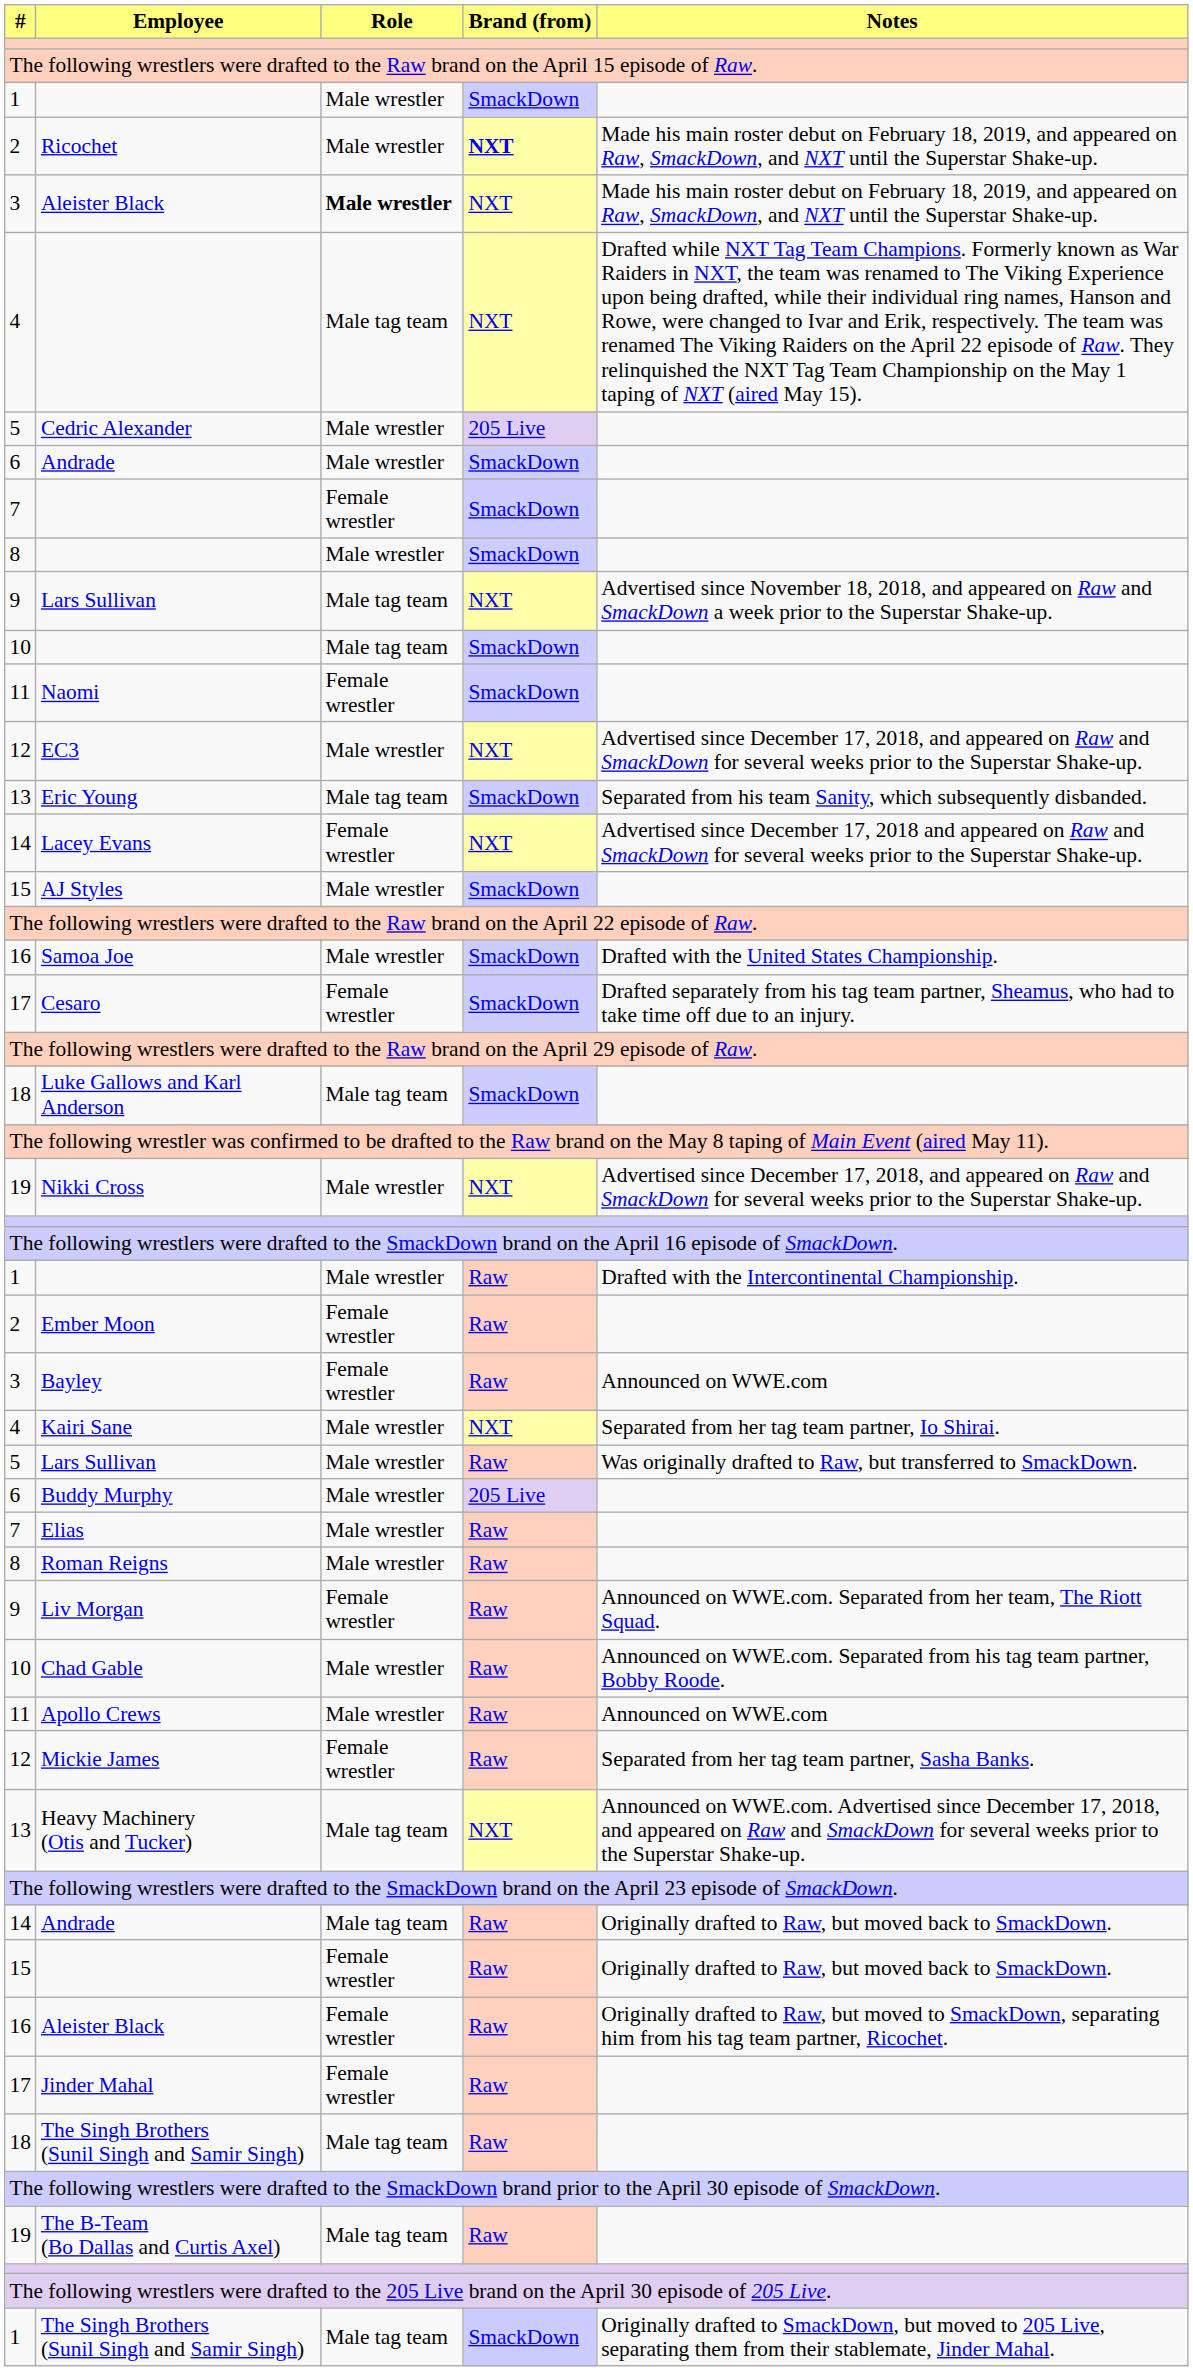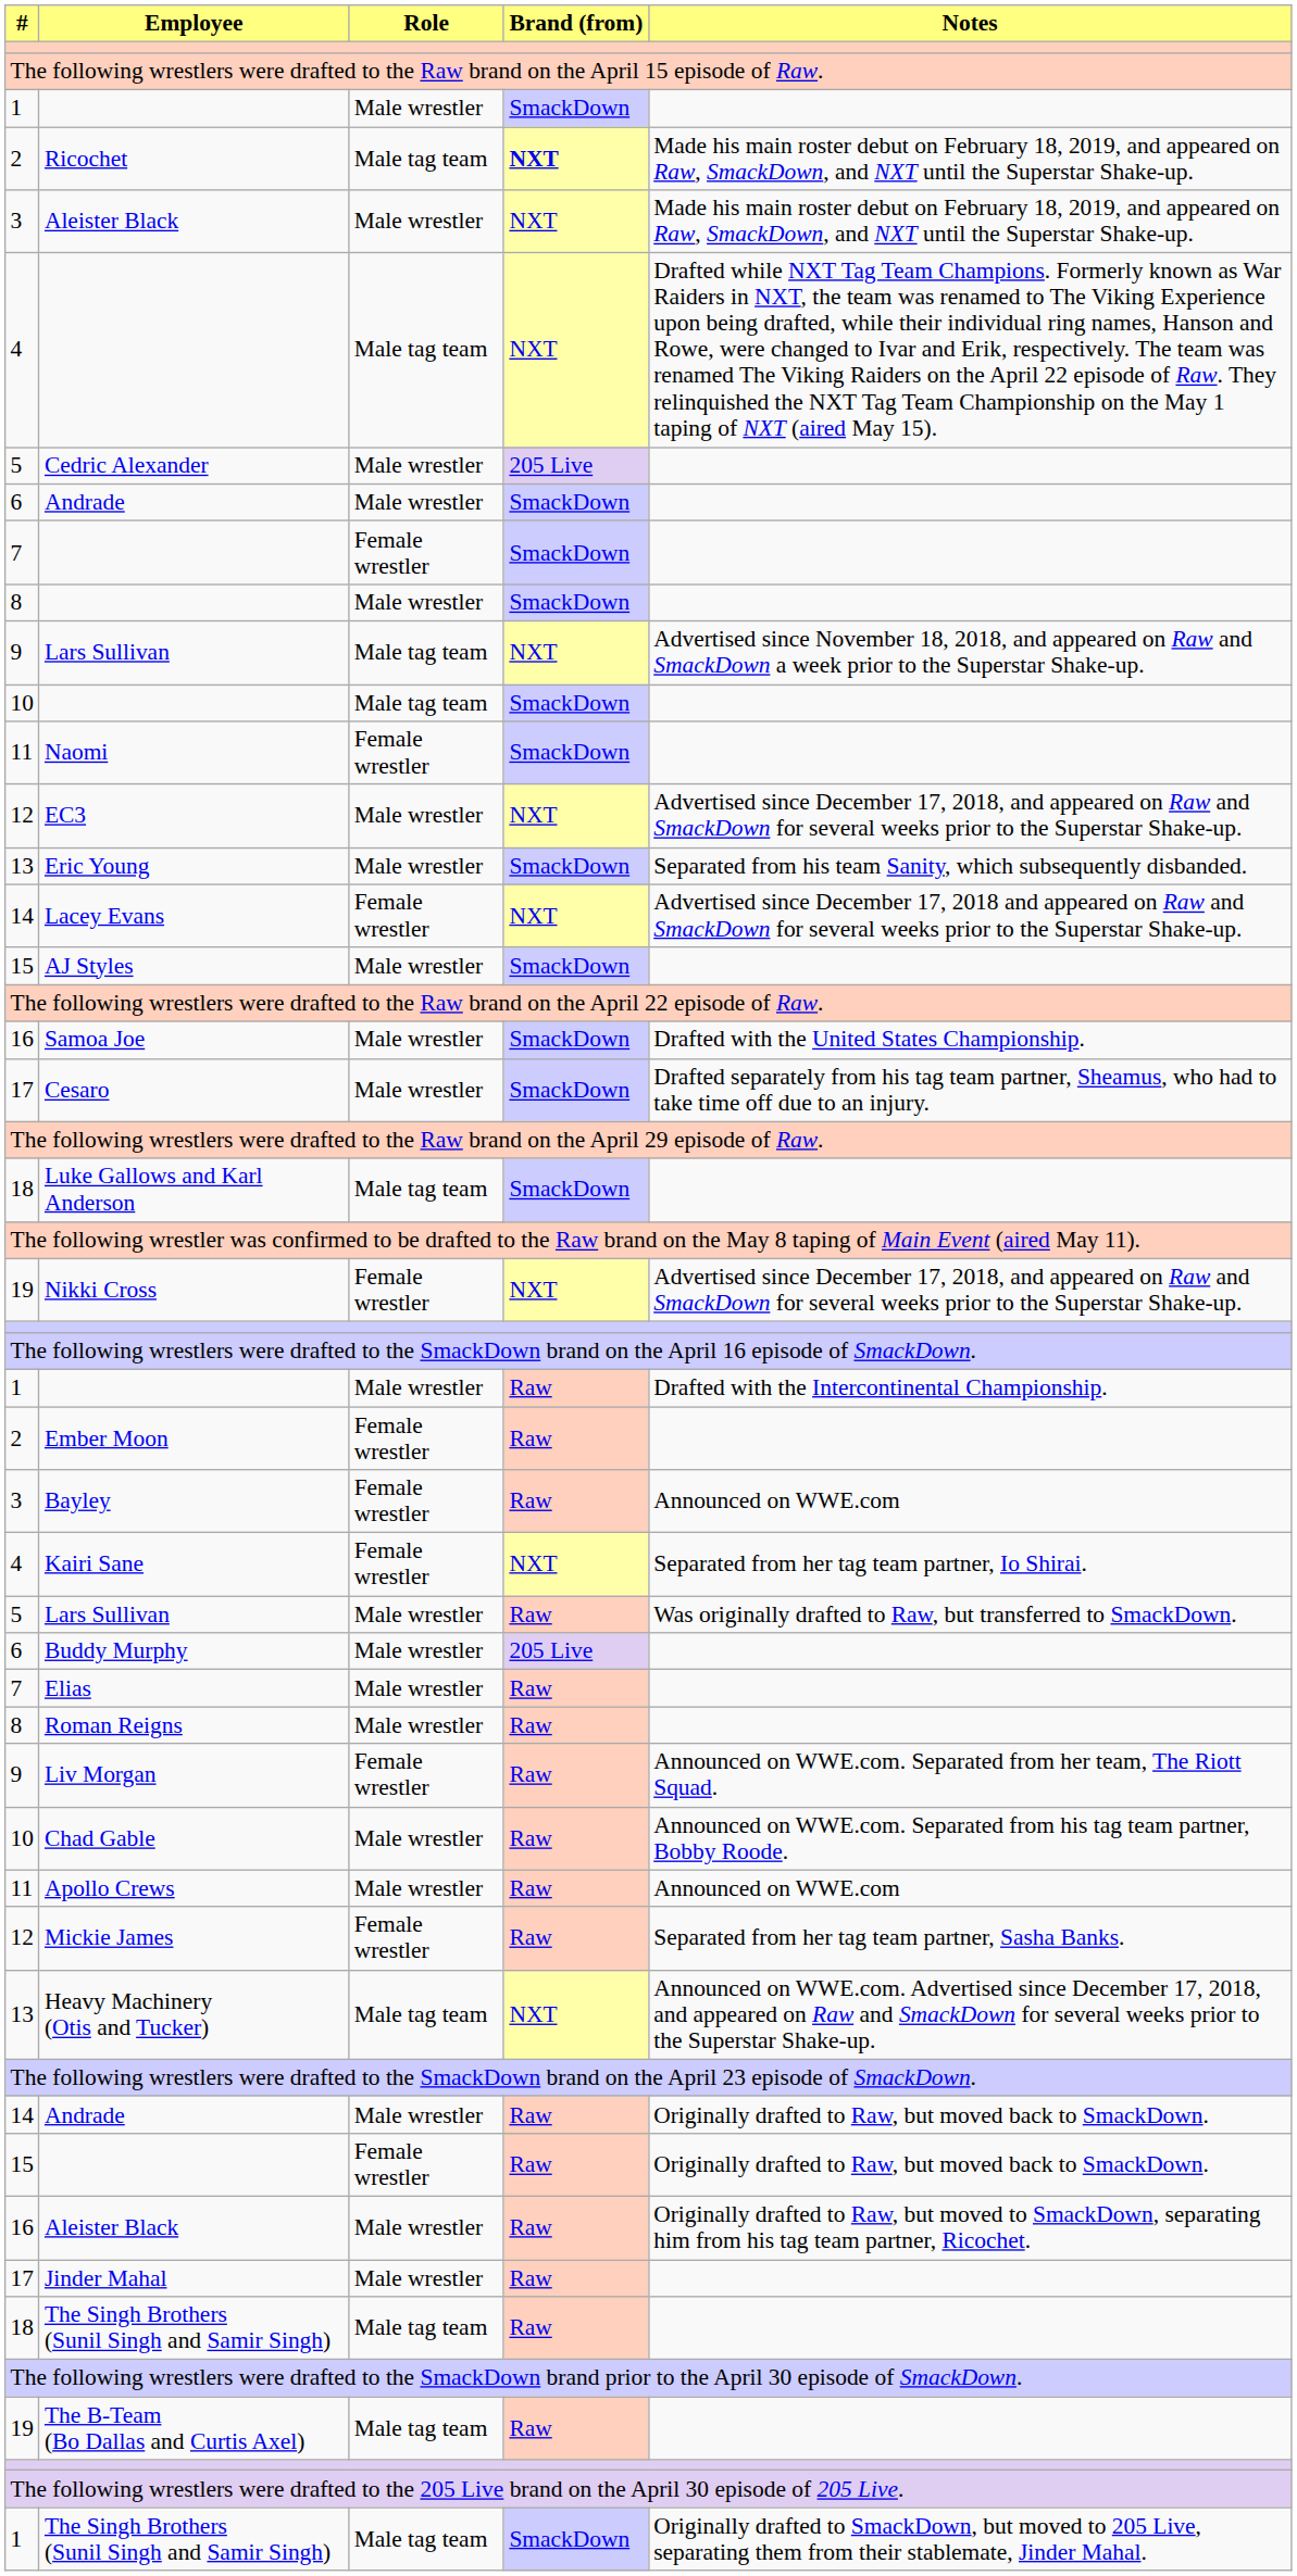Ricochet | Role: Male wrestler -> Male tag team
3 / Aleister Black | Role: bold -> normal
Eric Young | Role: Male tag team -> Male wrestler
Cesaro | Role: Female wrestler -> Male wrestler
Nikki Cross | Role: Male wrestler -> Female wrestler
Kairi Sane | Role: Male wrestler -> Female wrestler
14 / Andrade | Role: Male tag team -> Male wrestler
16 / Aleister Black | Role: Female wrestler -> Male wrestler
Jinder Mahal | Role: Female wrestler -> Male wrestler
